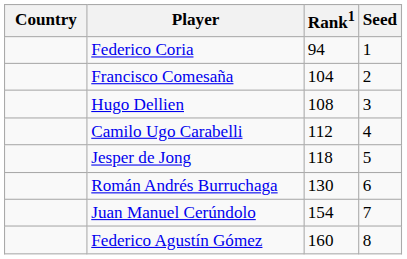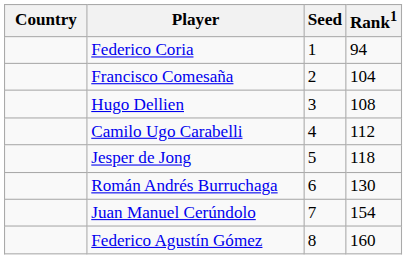columns swapped: Rank1 <-> Seed
